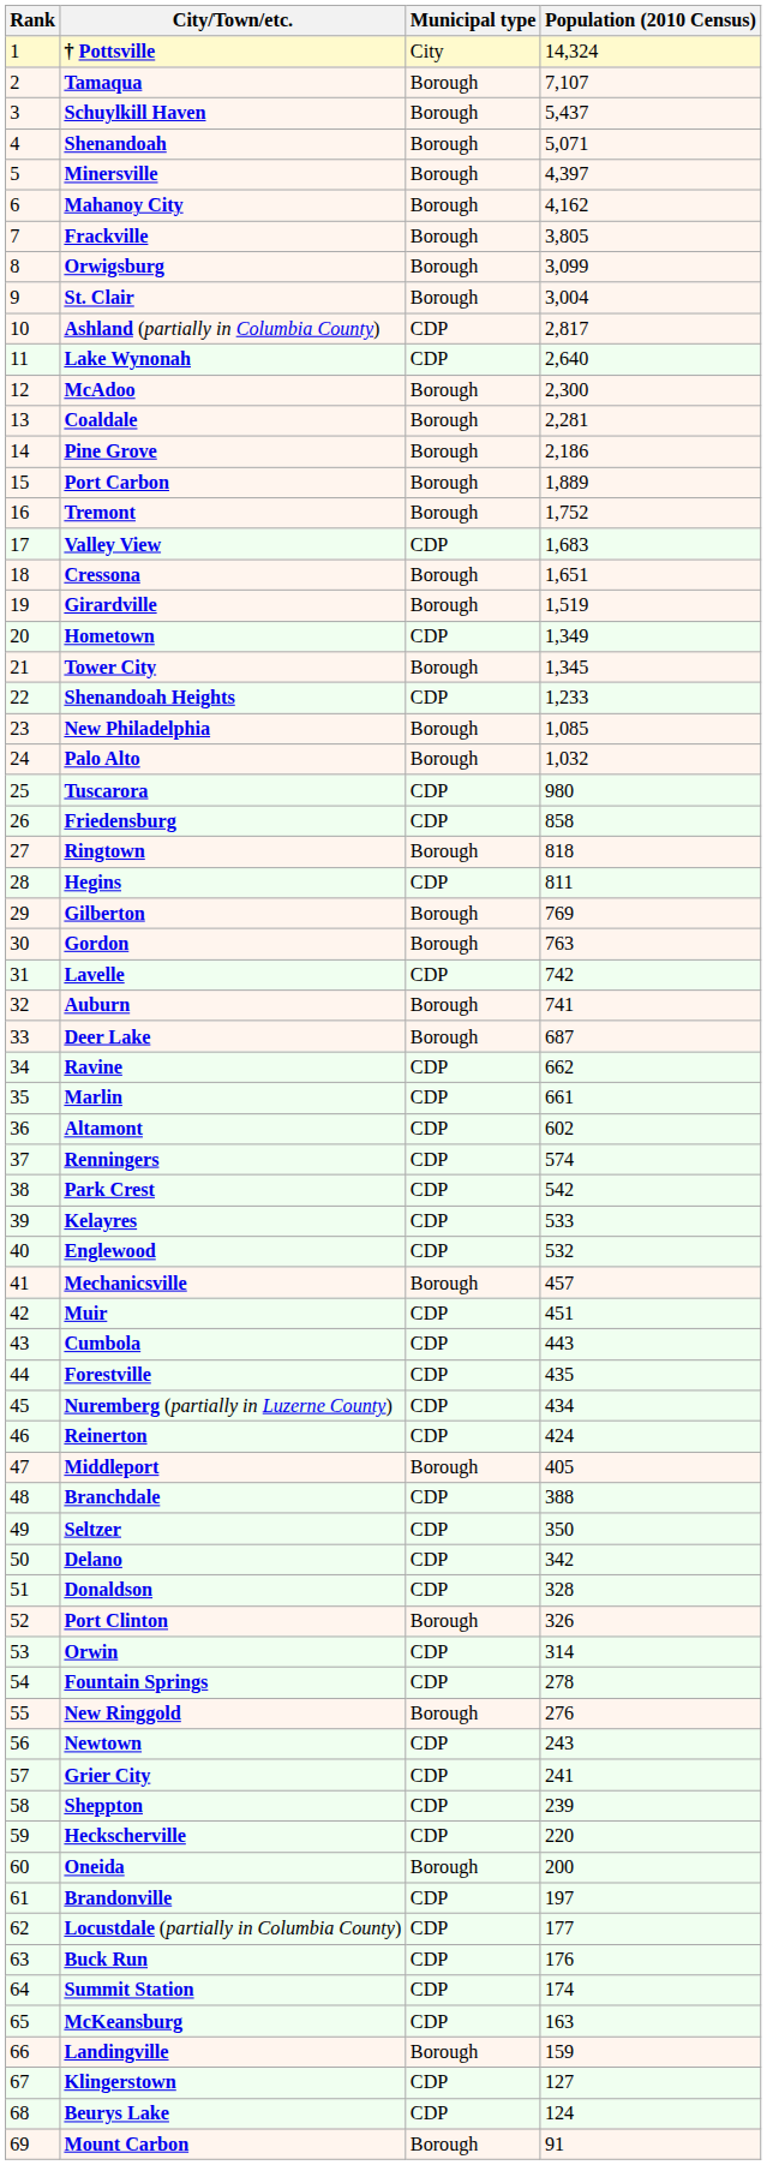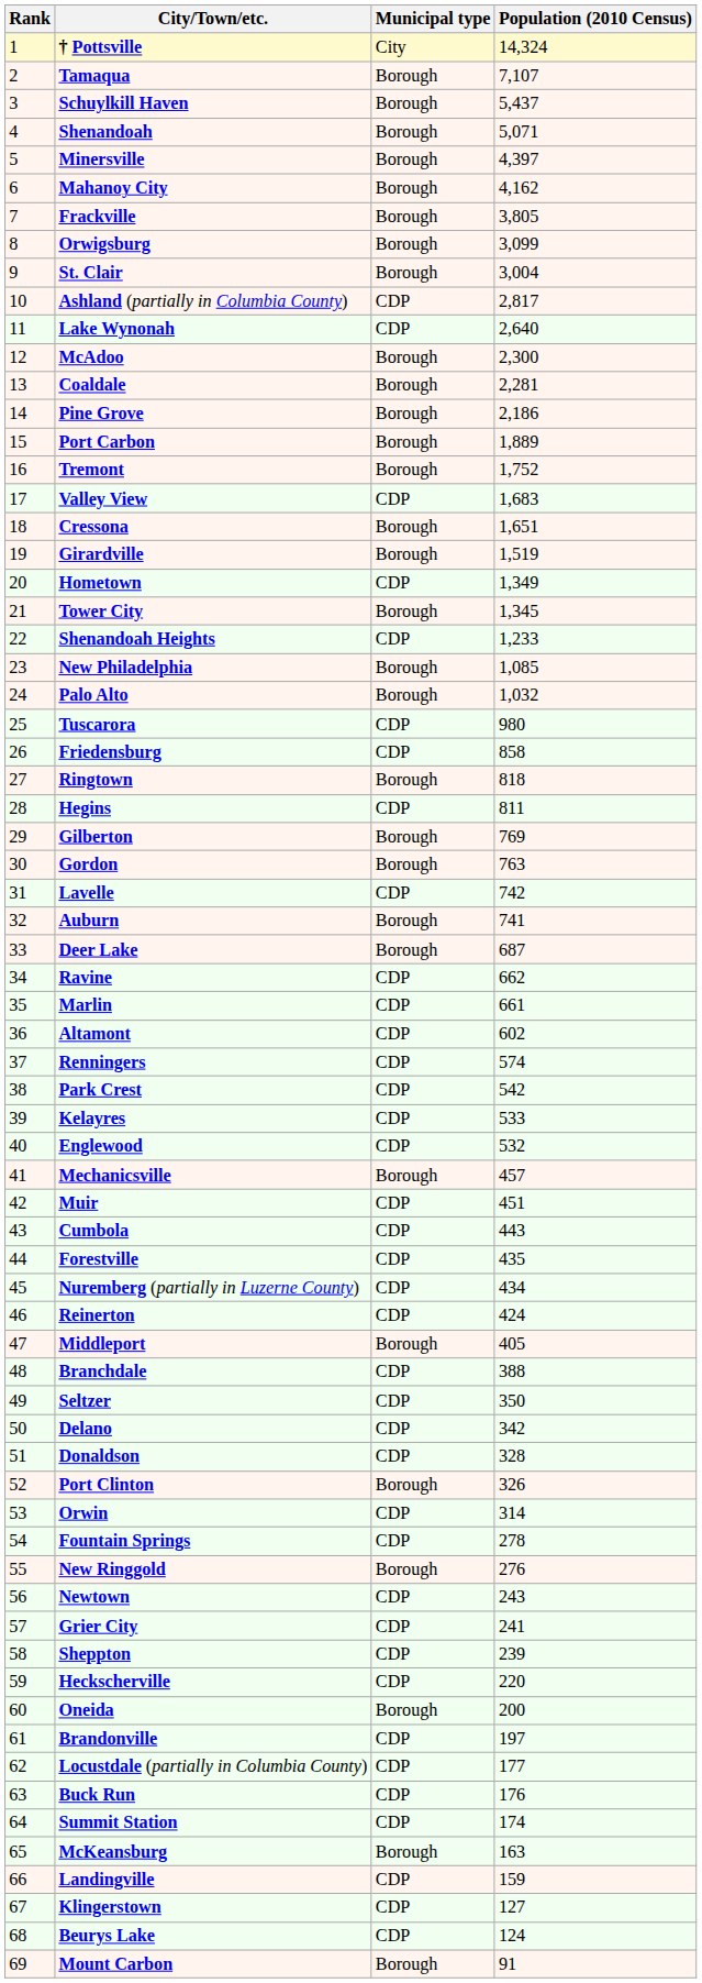McKeansburg | Municipal type: CDP -> Borough
Landingville | Municipal type: Borough -> CDP
